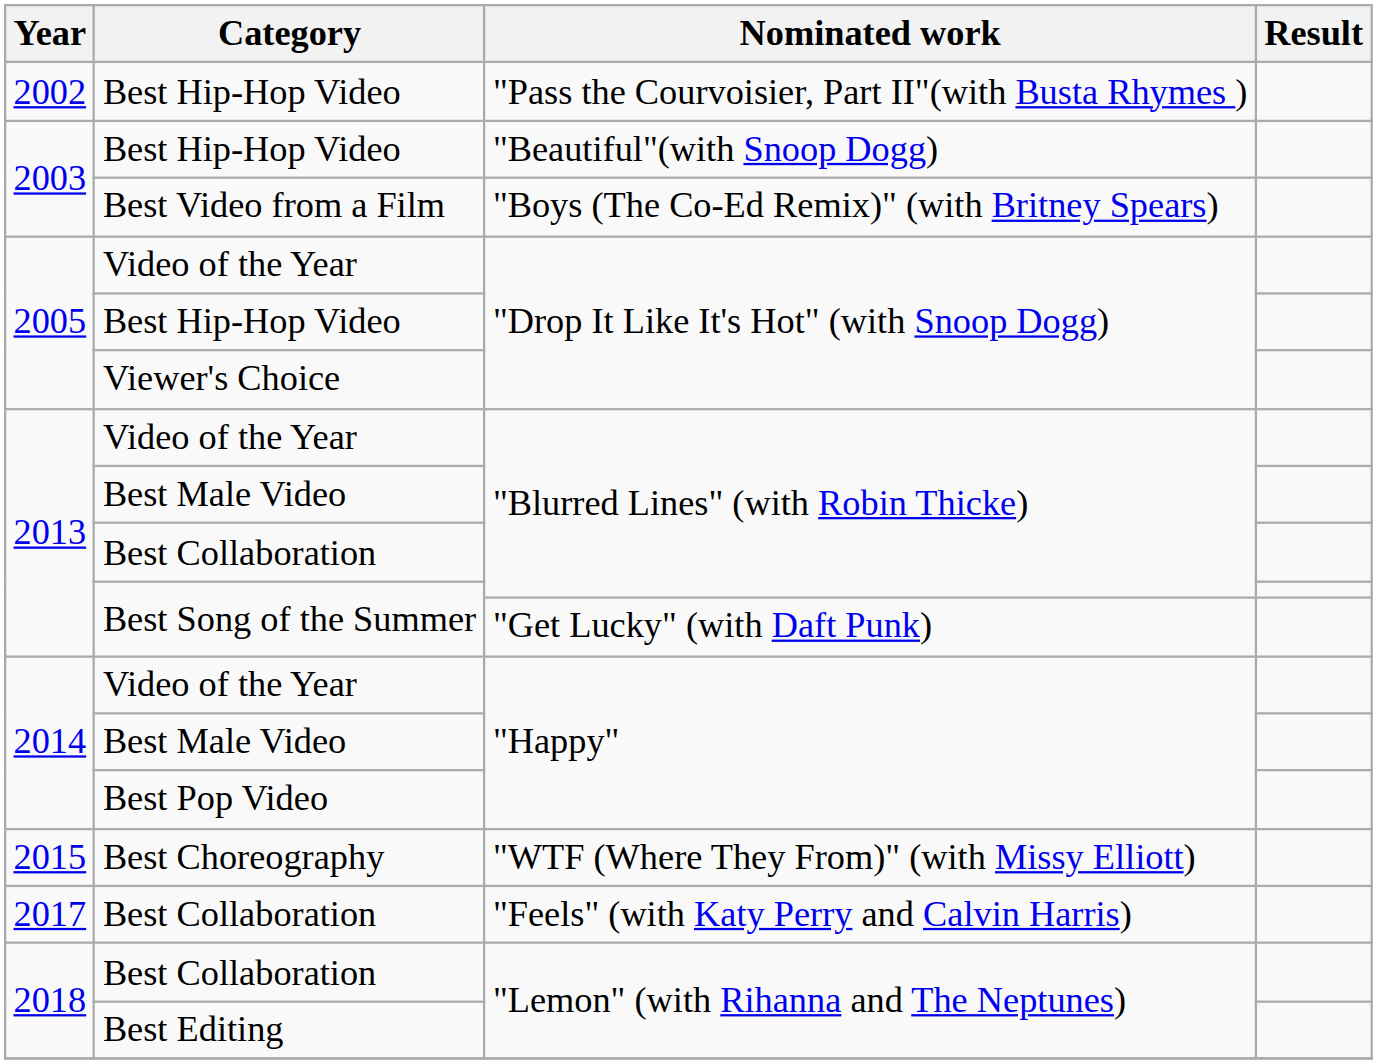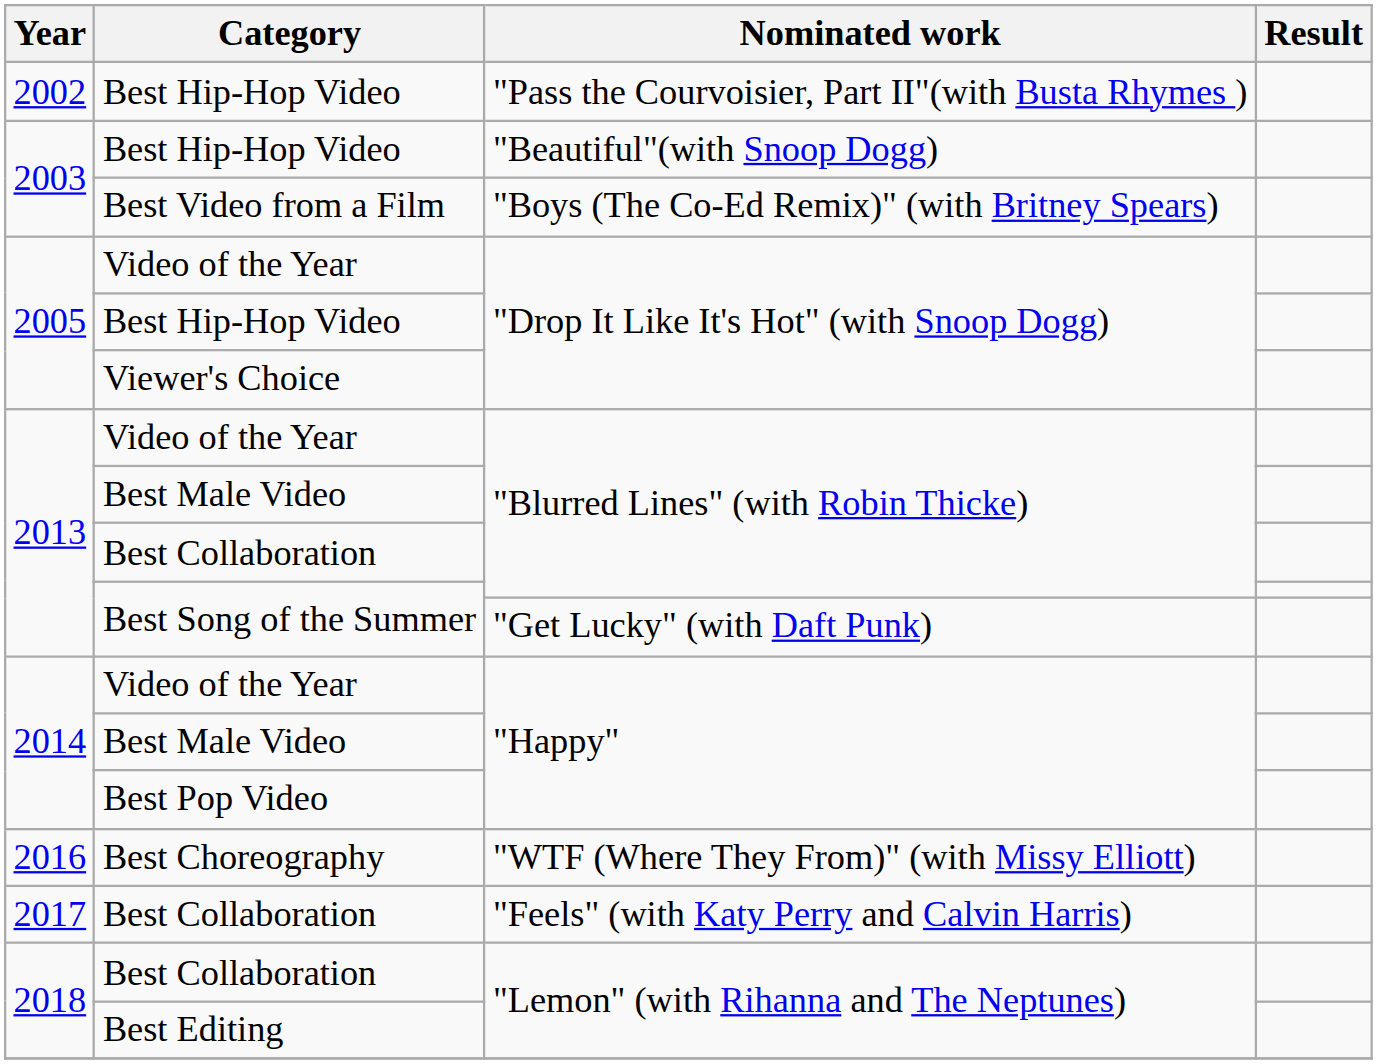Best Choreography | Year: 2015 -> 2016
